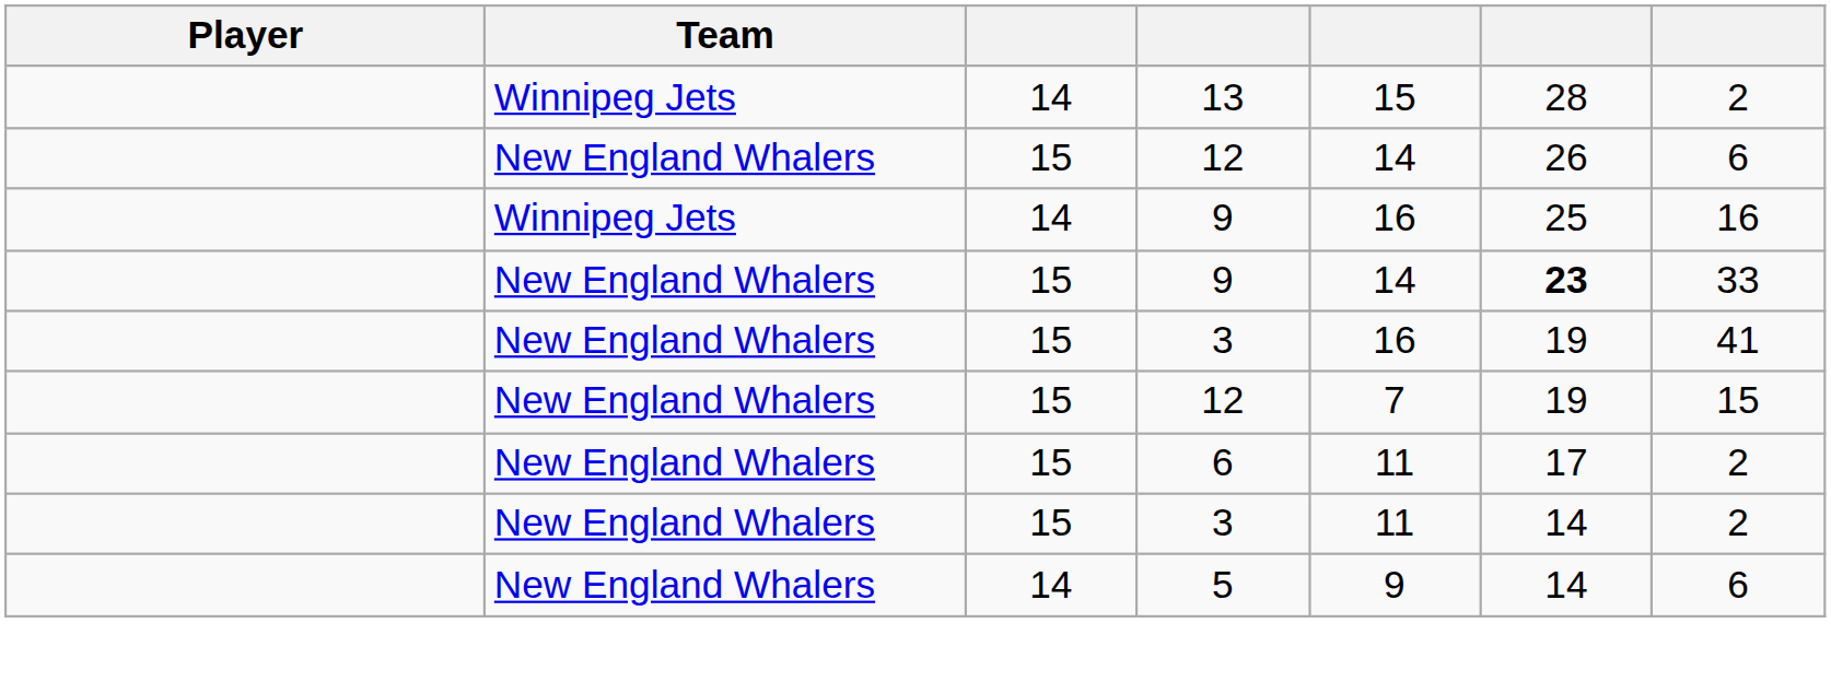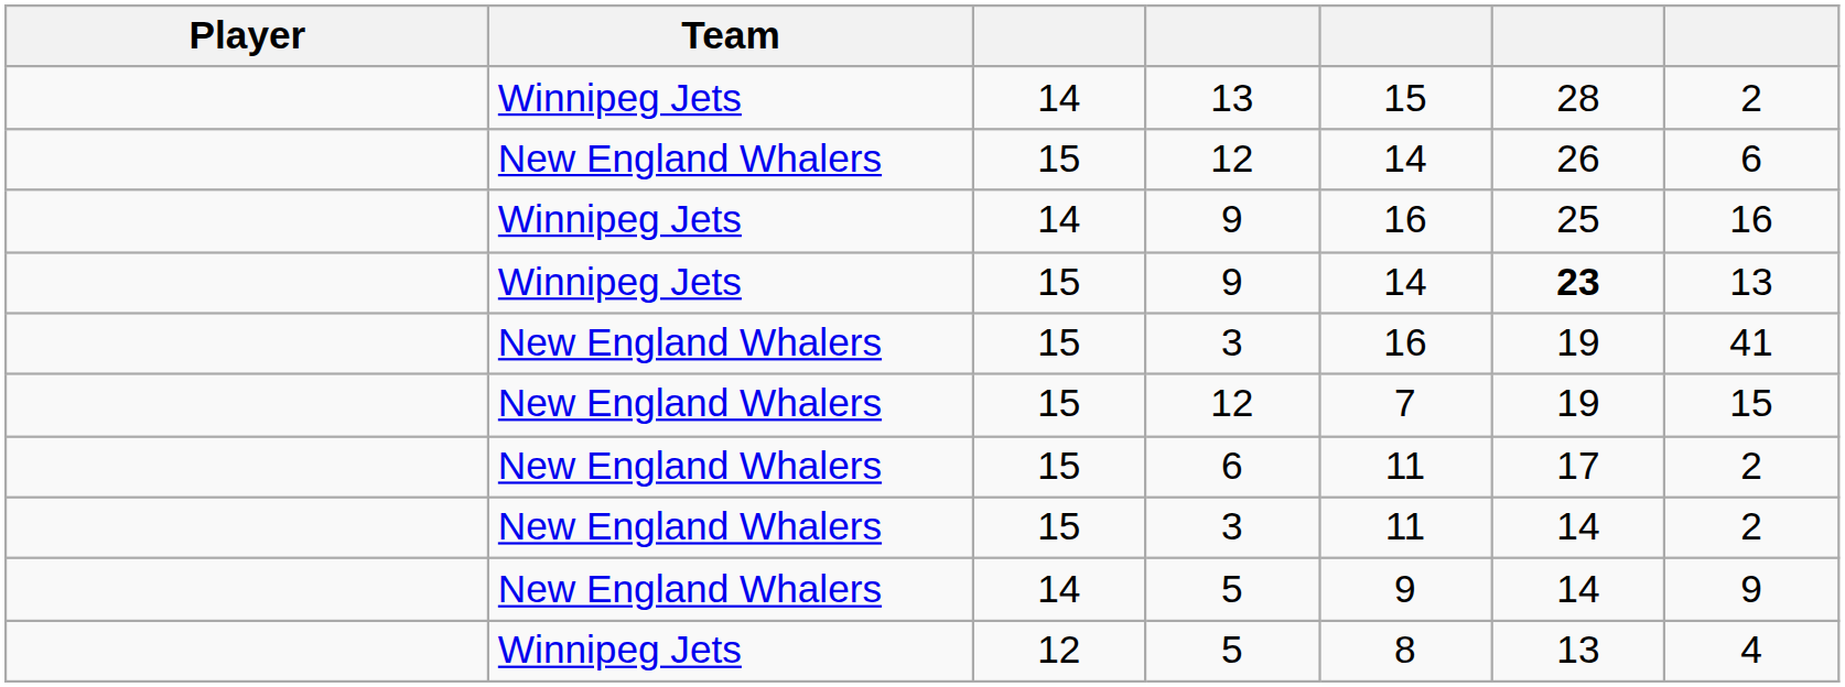15 / 9 | Team: New England Whalers -> Winnipeg Jets
15 / 9 | column 7: 33 -> 13
14 / 5 | column 7: 6 -> 9
+ row: Winnipeg Jets | 12 | 5 | 8 | 13 | 4
